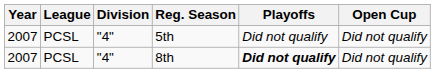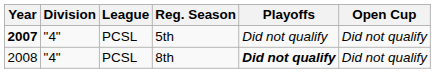columns swapped: Division <-> League
5th | Year: normal -> bold
8th | Year: 2007 -> 2008
